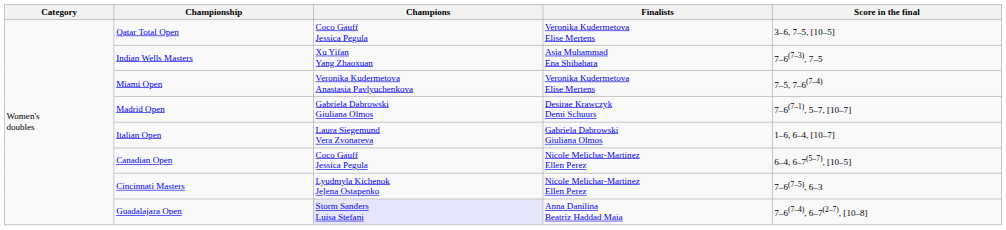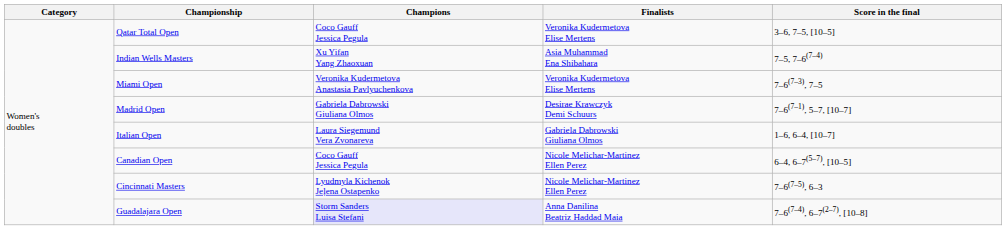Indian Wells Masters | Score in the final: 7–6(7–3), 7–5 -> 7–5, 7–6(7–4)
Miami Open | Score in the final: 7–5, 7–6(7–4) -> 7–6(7–3), 7–5
